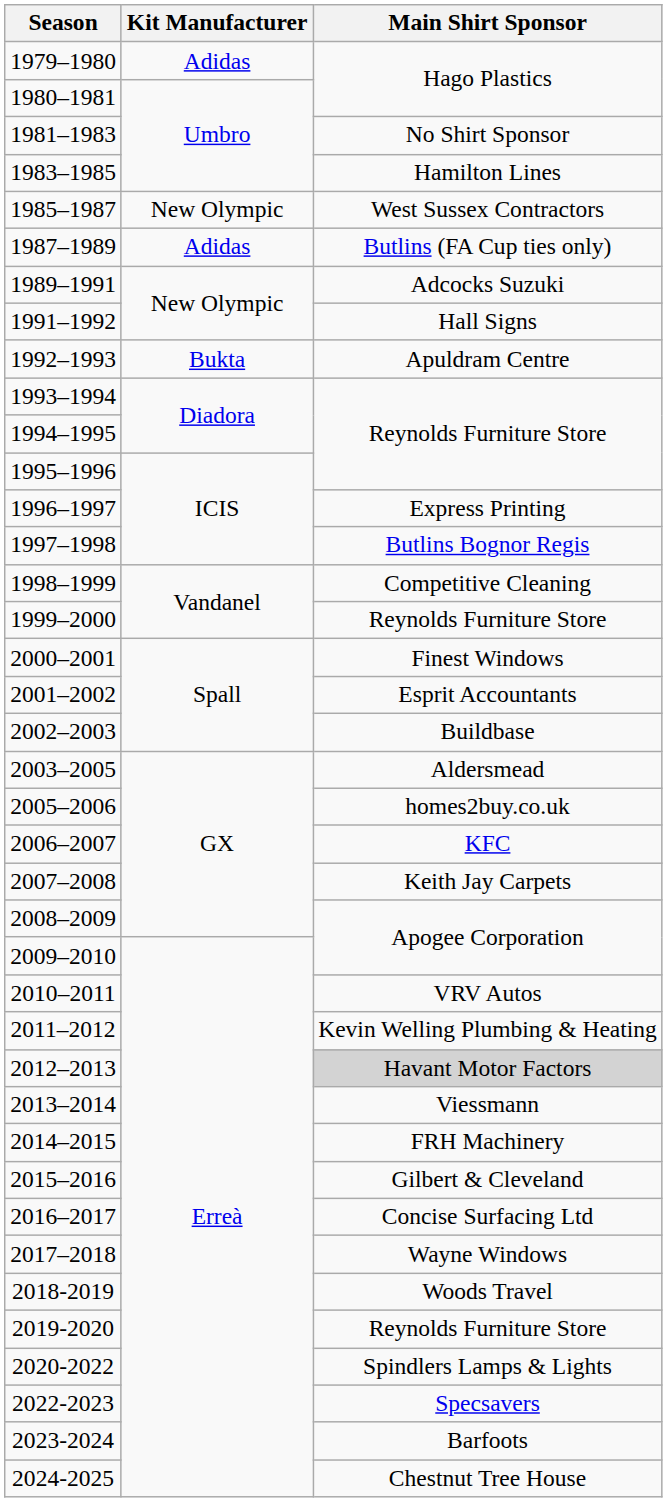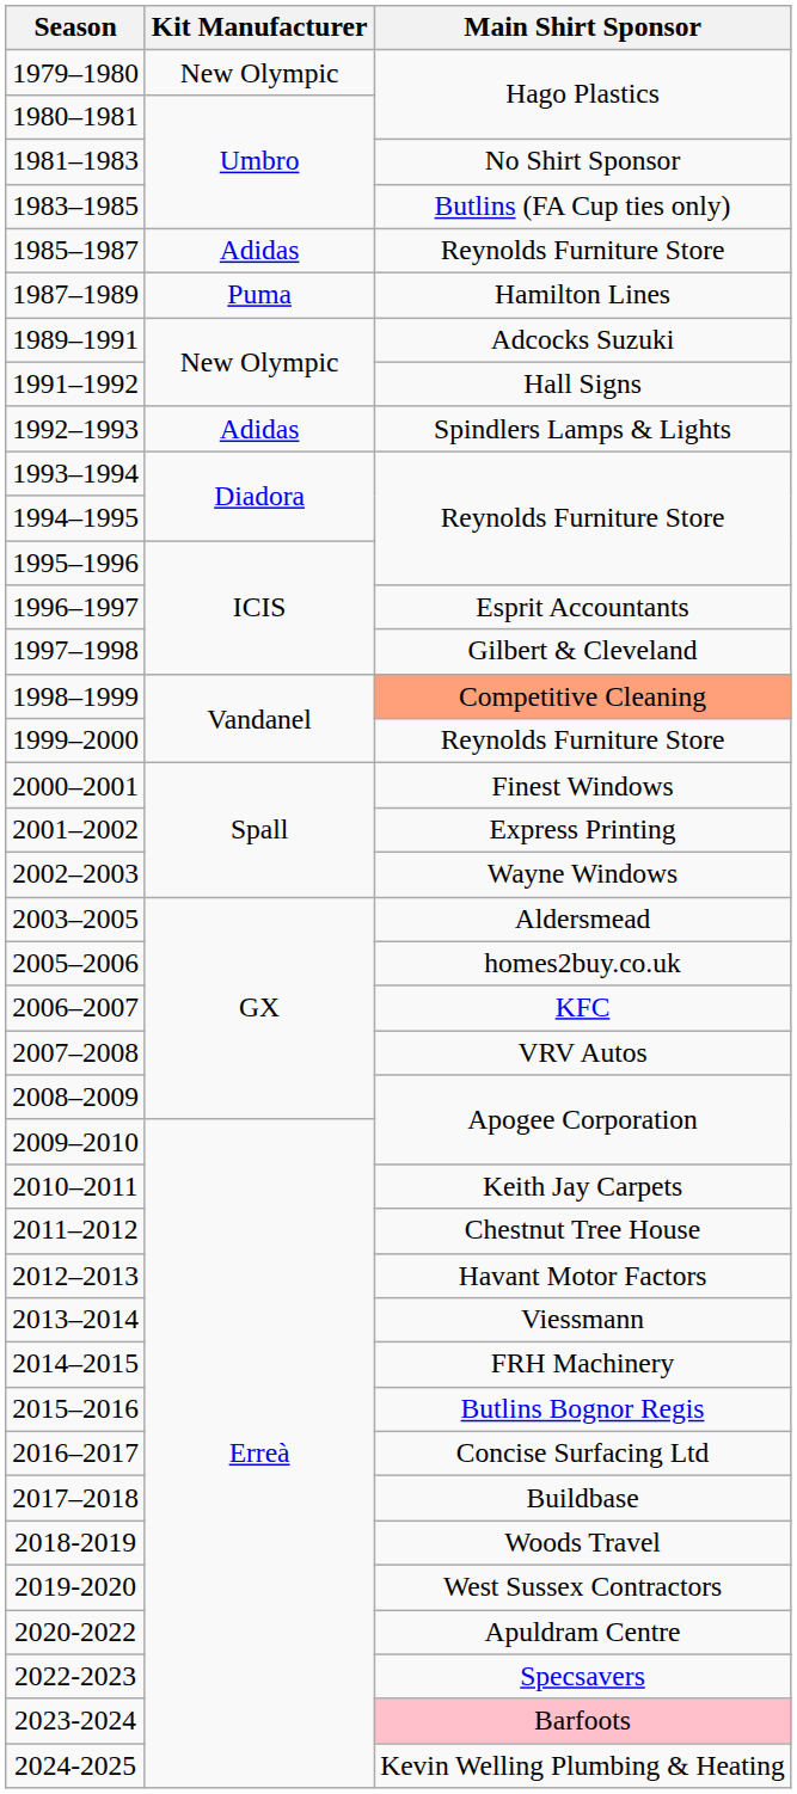1979–1980 | Kit Manufacturer: Adidas -> New Olympic
1983–1985 | Main Shirt Sponsor: Hamilton Lines -> Butlins (FA Cup ties only)
1985–1987 | Kit Manufacturer: New Olympic -> Adidas
1985–1987 | Main Shirt Sponsor: West Sussex Contractors -> Reynolds Furniture Store
1987–1989 | Kit Manufacturer: Adidas -> Puma
1987–1989 | Main Shirt Sponsor: Butlins (FA Cup ties only) -> Hamilton Lines
1992–1993 | Kit Manufacturer: Bukta -> Adidas
1992–1993 | Main Shirt Sponsor: Apuldram Centre -> Spindlers Lamps & Lights
1996–1997 | Main Shirt Sponsor: Express Printing -> Esprit Accountants
1997–1998 | Main Shirt Sponsor: Butlins Bognor Regis -> Gilbert & Cleveland
1998–1999 | Main Shirt Sponsor: no background -> lightsalmon background
2001–2002 | Main Shirt Sponsor: Esprit Accountants -> Express Printing
2002–2003 | Main Shirt Sponsor: Buildbase -> Wayne Windows
2007–2008 | Main Shirt Sponsor: Keith Jay Carpets -> VRV Autos
2010–2011 | Main Shirt Sponsor: VRV Autos -> Keith Jay Carpets
2011–2012 | Main Shirt Sponsor: Kevin Welling Plumbing & Heating -> Chestnut Tree House
2012–2013 | Main Shirt Sponsor: lightgrey background -> no background
2015–2016 | Main Shirt Sponsor: Gilbert & Cleveland -> Butlins Bognor Regis
2017–2018 | Main Shirt Sponsor: Wayne Windows -> Buildbase
2019-2020 | Main Shirt Sponsor: Reynolds Furniture Store -> West Sussex Contractors
2020-2022 | Main Shirt Sponsor: Spindlers Lamps & Lights -> Apuldram Centre
2023-2024 | Main Shirt Sponsor: no background -> pink background
2024-2025 | Main Shirt Sponsor: Chestnut Tree House -> Kevin Welling Plumbing & Heating
